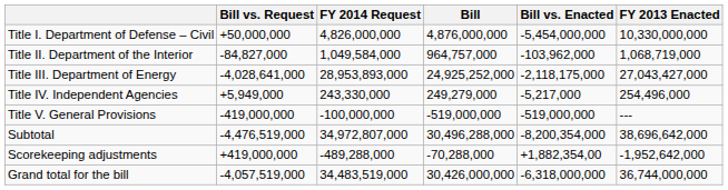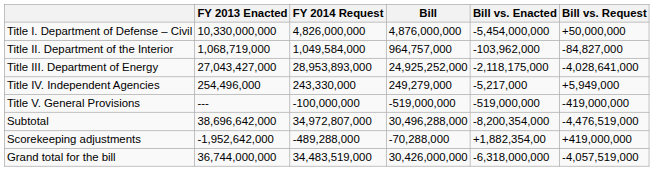columns swapped: FY 2013 Enacted <-> Bill vs. Request
